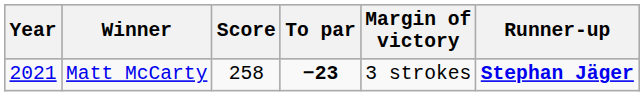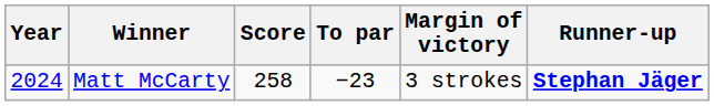Matt McCarty | Year: 2021 -> 2024
Matt McCarty | To par: bold -> normal
